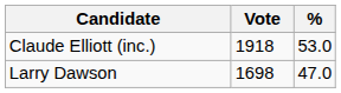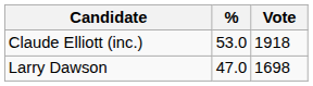columns swapped: Vote <-> %
